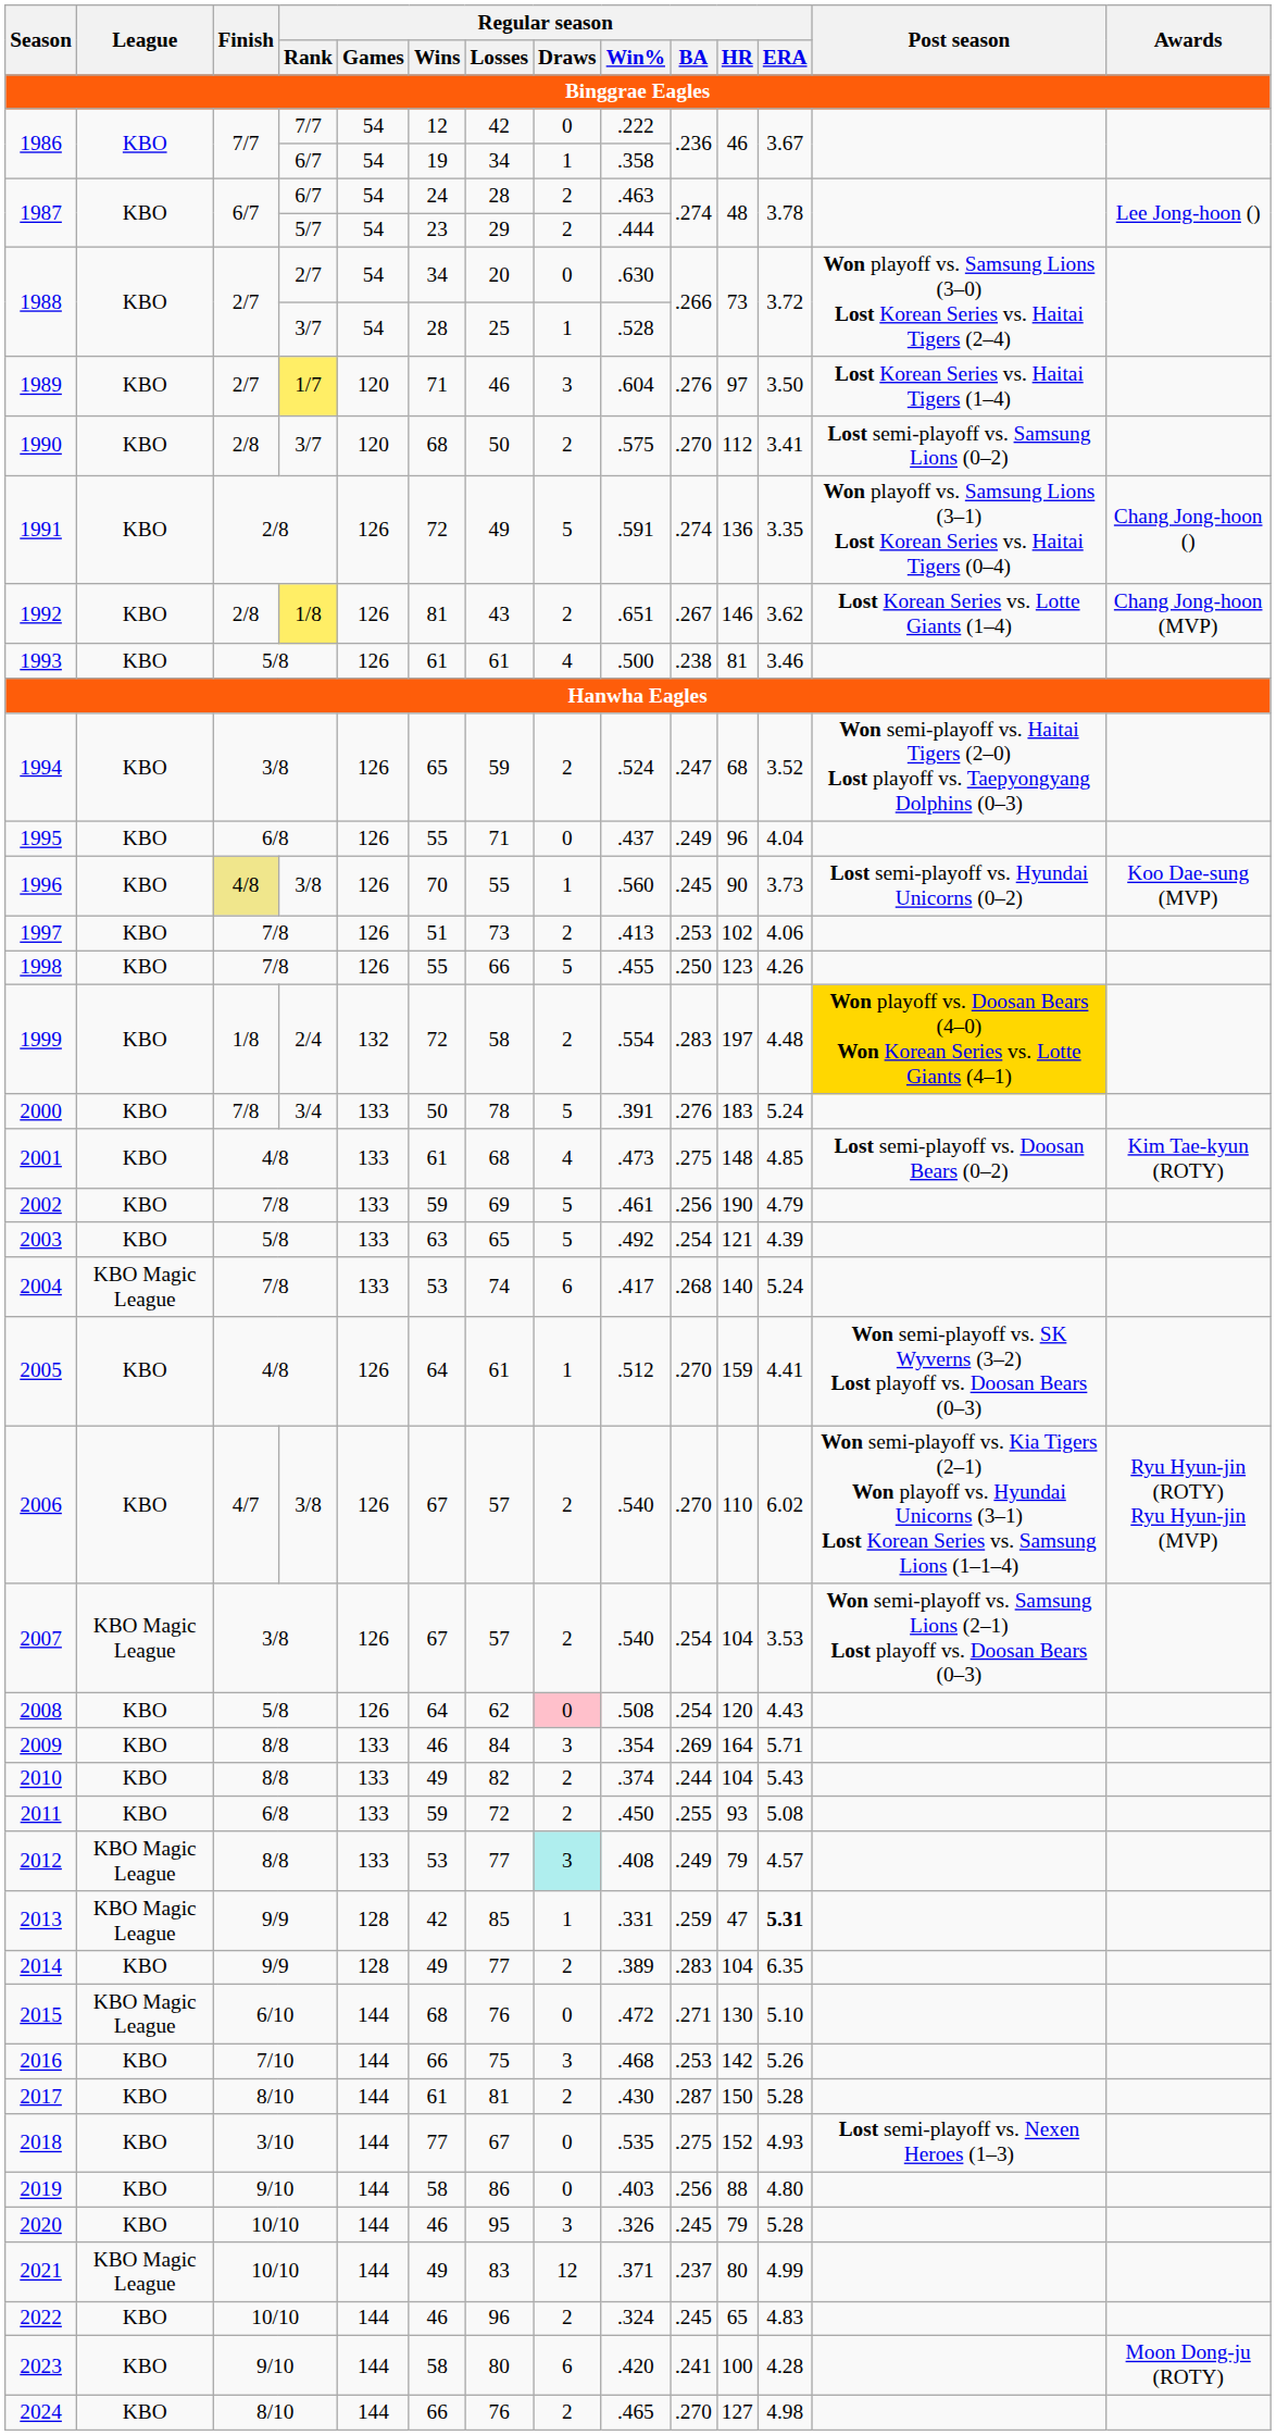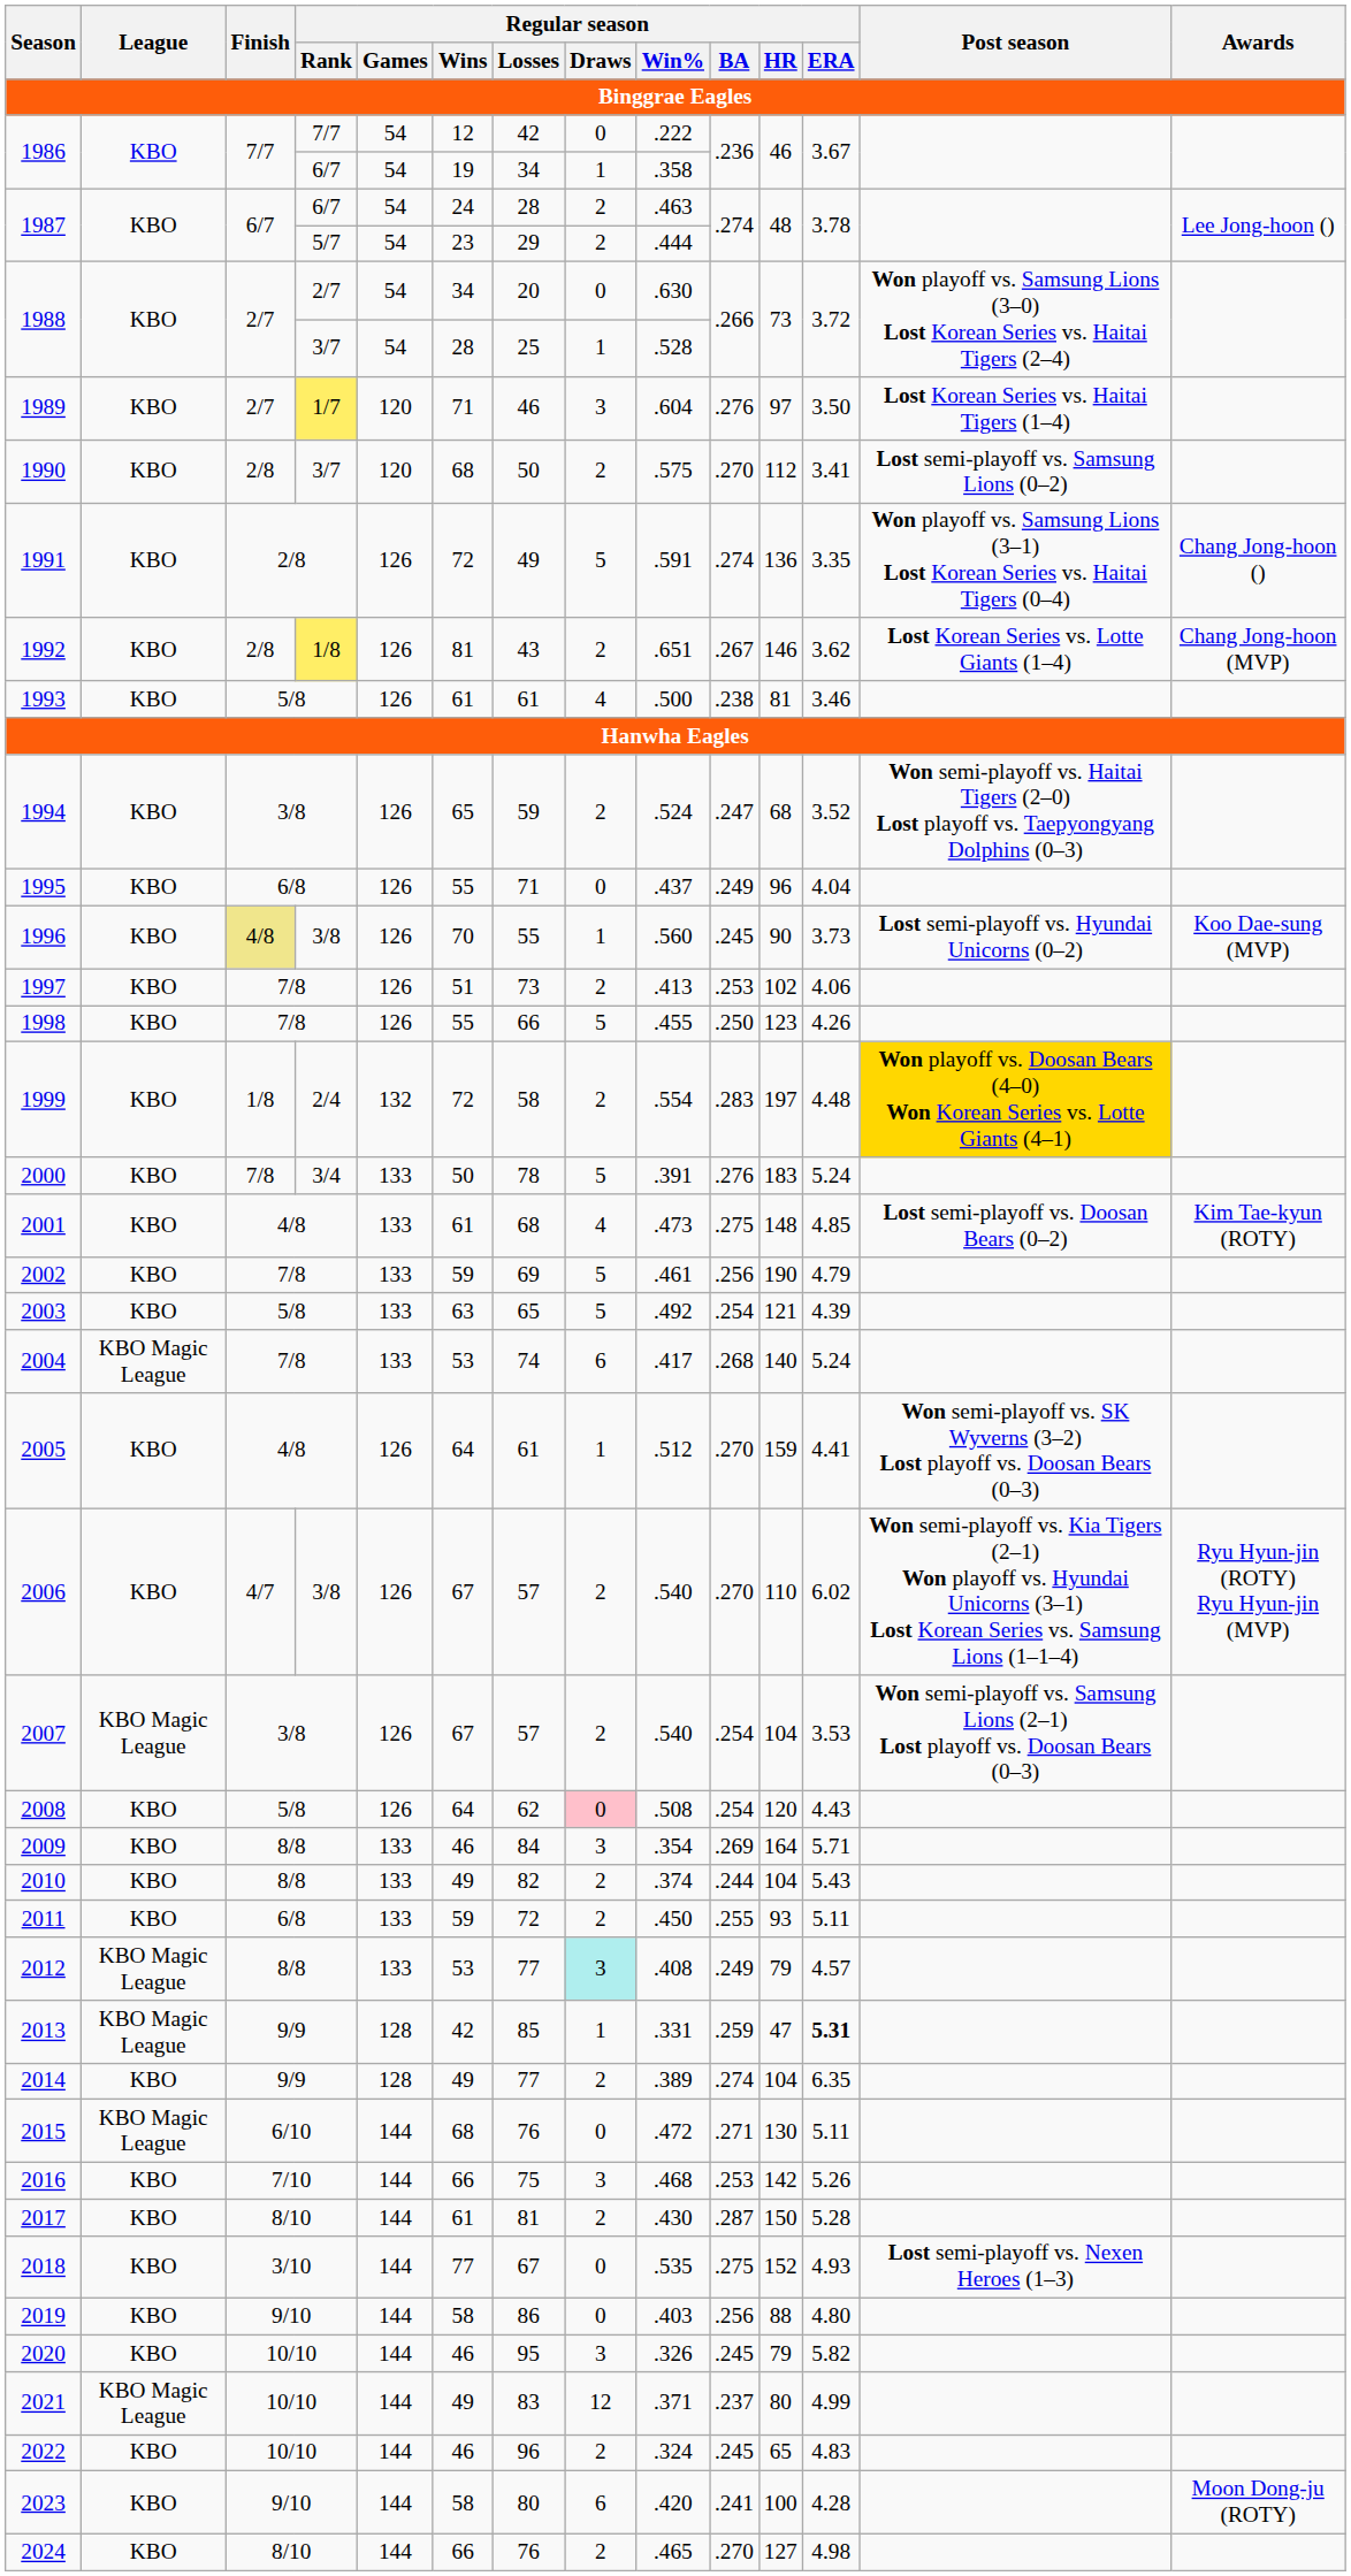2011 | Regular season / ERA: 5.08 -> 5.11
2014 | Regular season / BA: .283 -> .274
2015 | Regular season / ERA: 5.10 -> 5.11
2020 | Regular season / ERA: 5.28 -> 5.82
